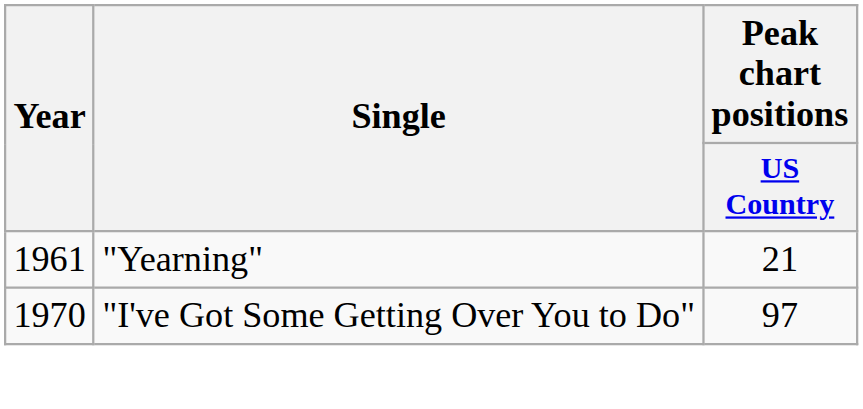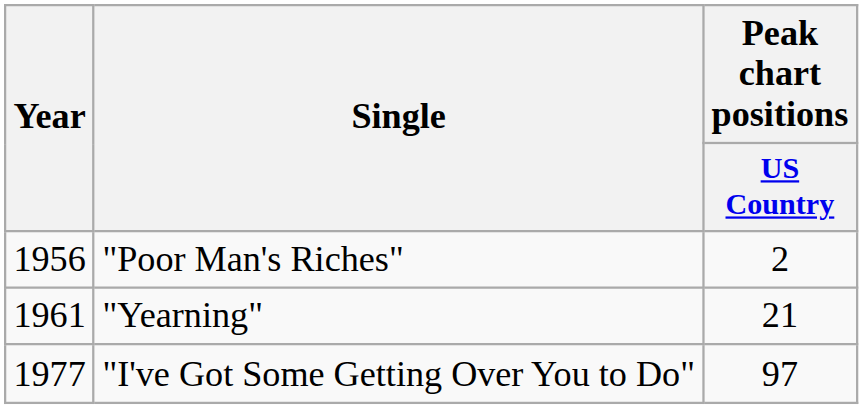+ row: 1956 | "Poor Man's Riches" | 2
"I've Got Some Getting Over You to Do" | Year: 1970 -> 1977
